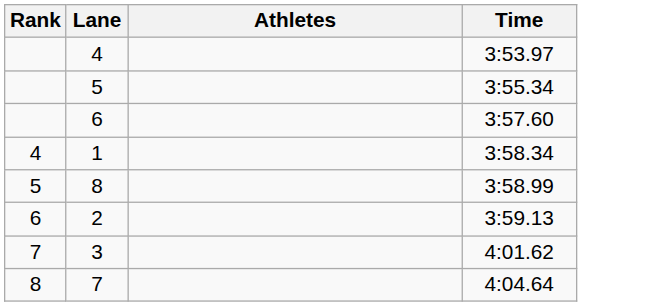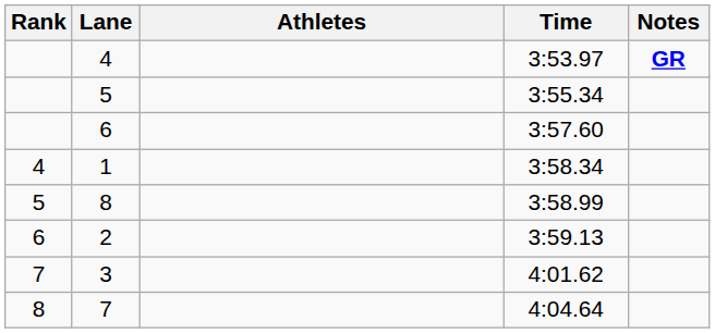+ column: Notes | GR
